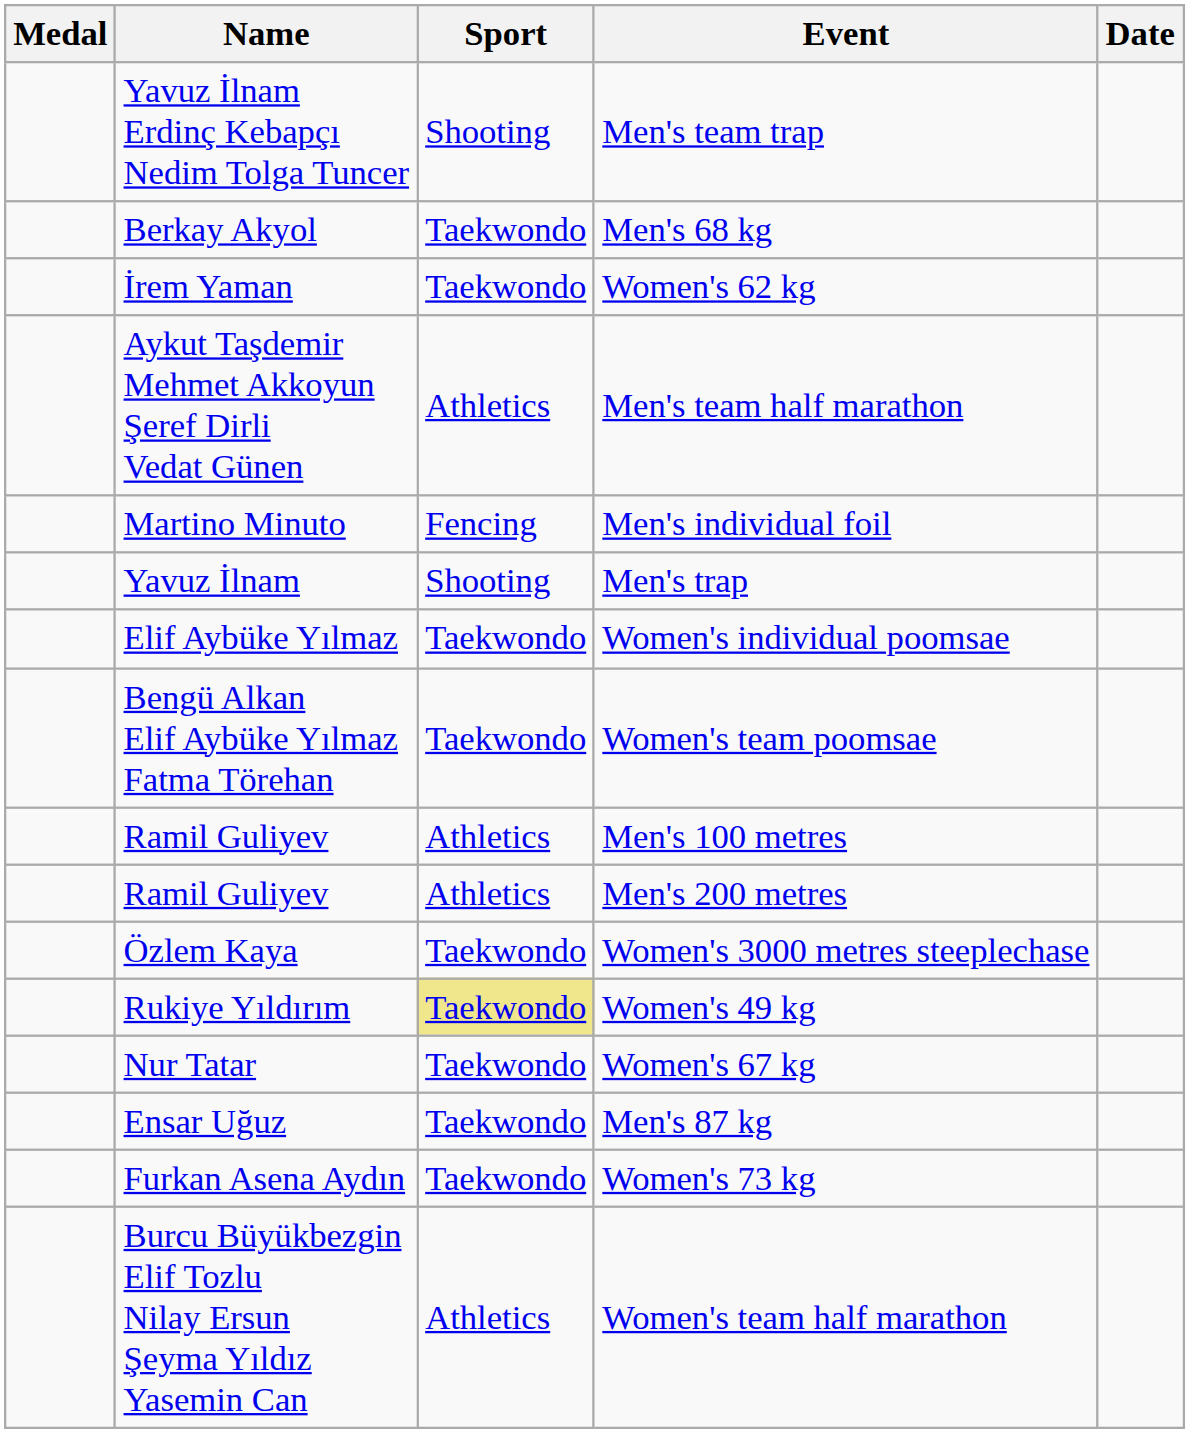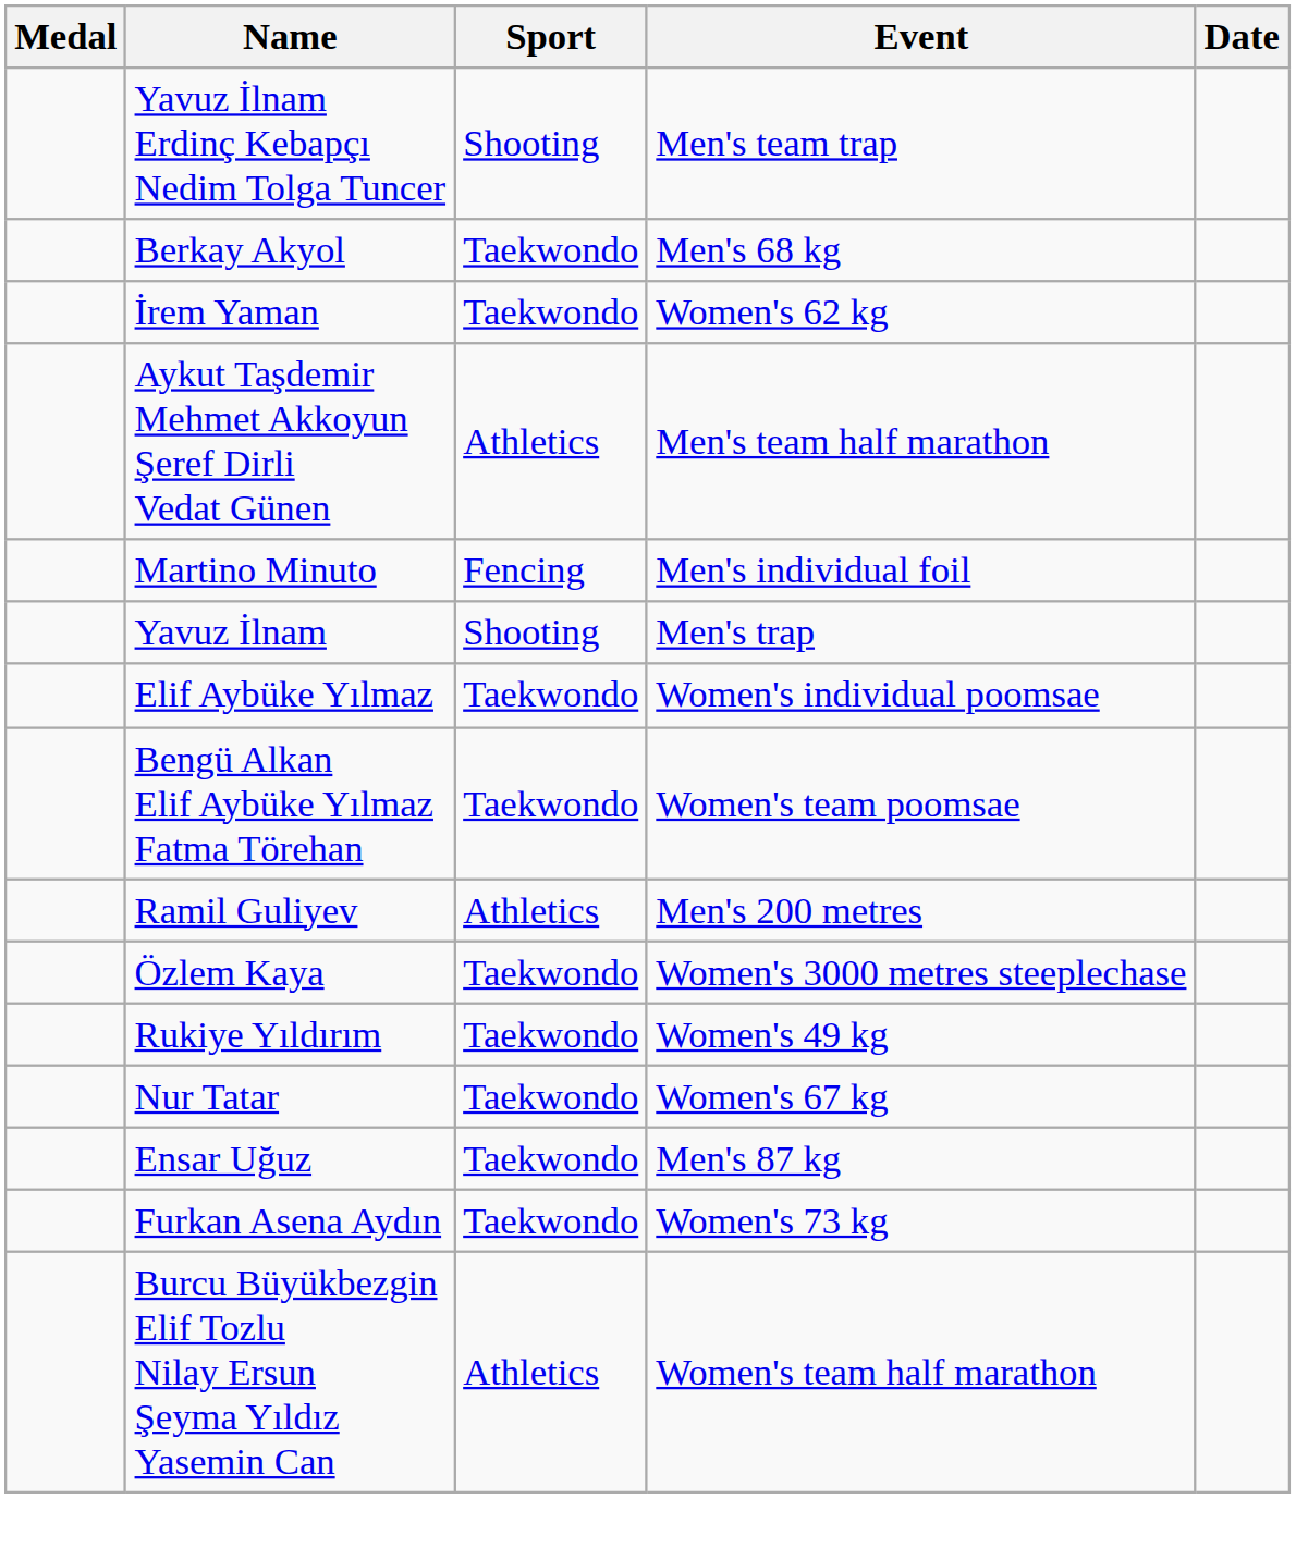- row: Ramil Guliyev | Athletics | Men's 100 metres
Women's 49 kg | Sport: khaki background -> no background
